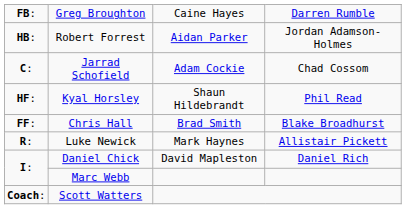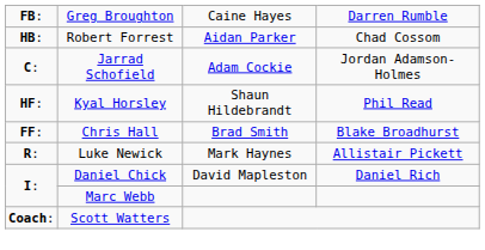Robert Forrest | column 4: Jordan Adamson-Holmes -> Chad Cossom
Jarrad Schofield | column 4: Chad Cossom -> Jordan Adamson-Holmes
